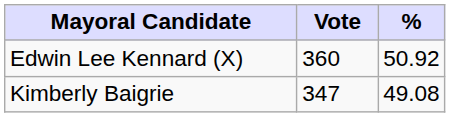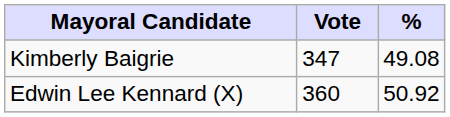rows swapped: Edwin Lee Kennard (X) <-> Kimberly Baigrie
